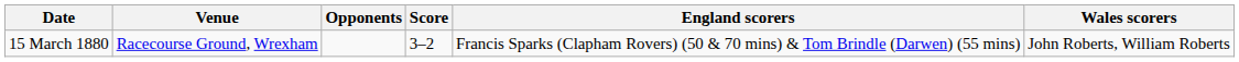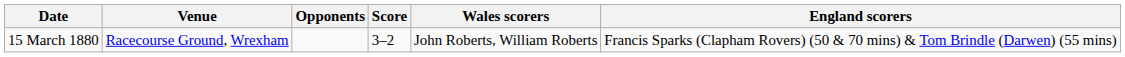columns swapped: England scorers <-> Wales scorers
